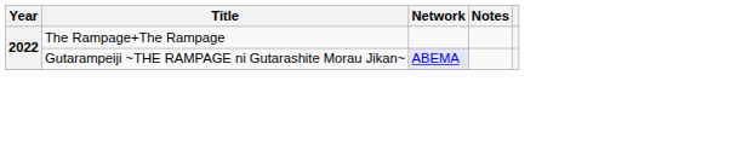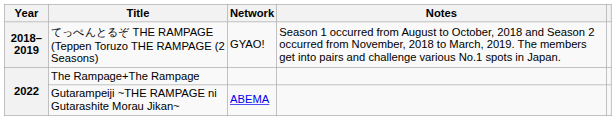+ row: 2018–2019 | てっぺんとるぞ THE RAMPAGE (Teppen Toruzo THE RAMPAGE (2 Seasons) | GYAO! | Season 1 occurred from August to October, 2018 and Season 2 occurred from November, 2018 to March, 2019. The members get into pairs and challenge various No.1 spots in Japan.
Gutarampeiji ~THE RAMPAGE ni Gutarashite Morau Jikan~ | Network: lavender background -> no background
